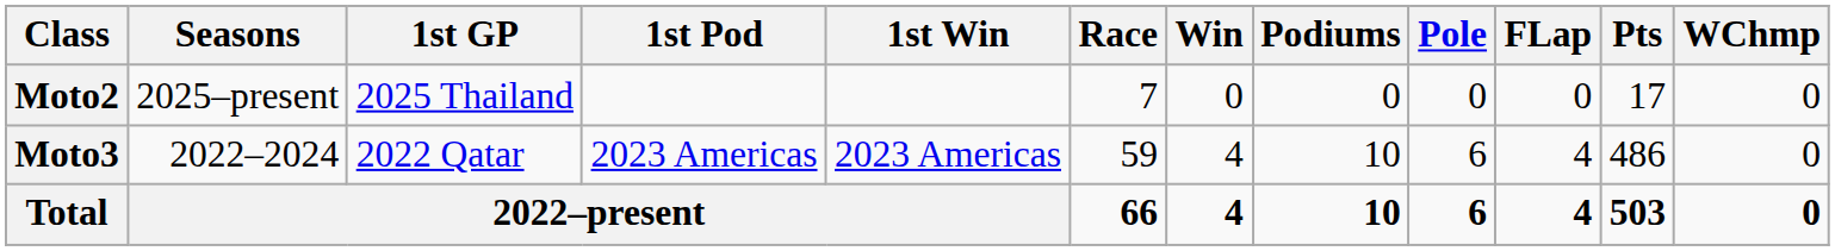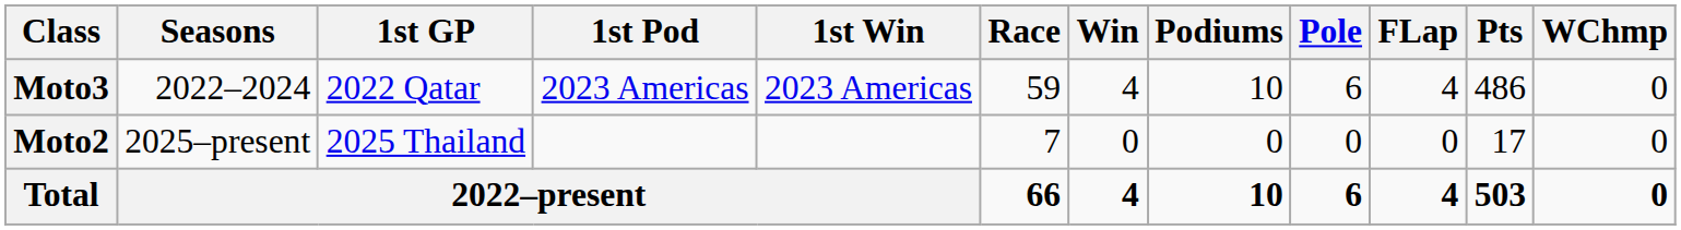rows swapped: Moto3 <-> Moto2
